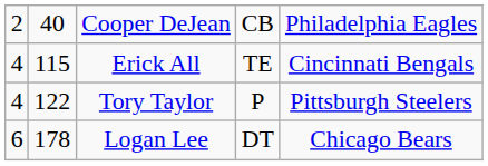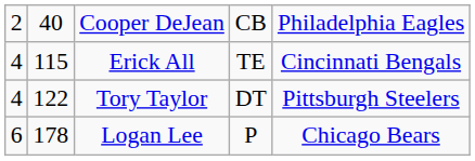Tory Taylor | column 4: P -> DT
Logan Lee | column 4: DT -> P
